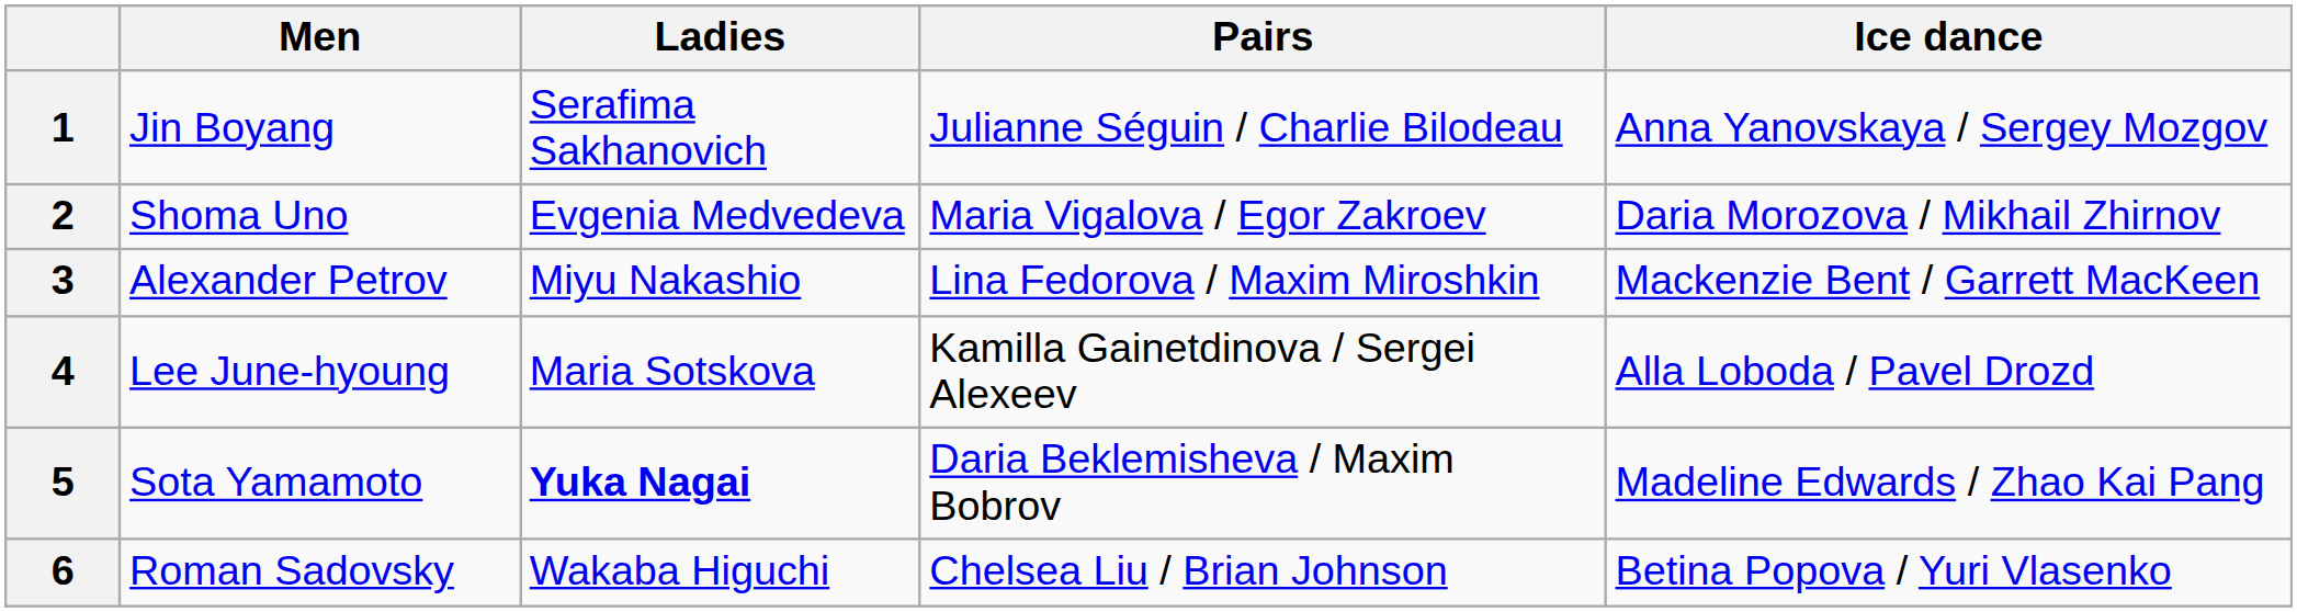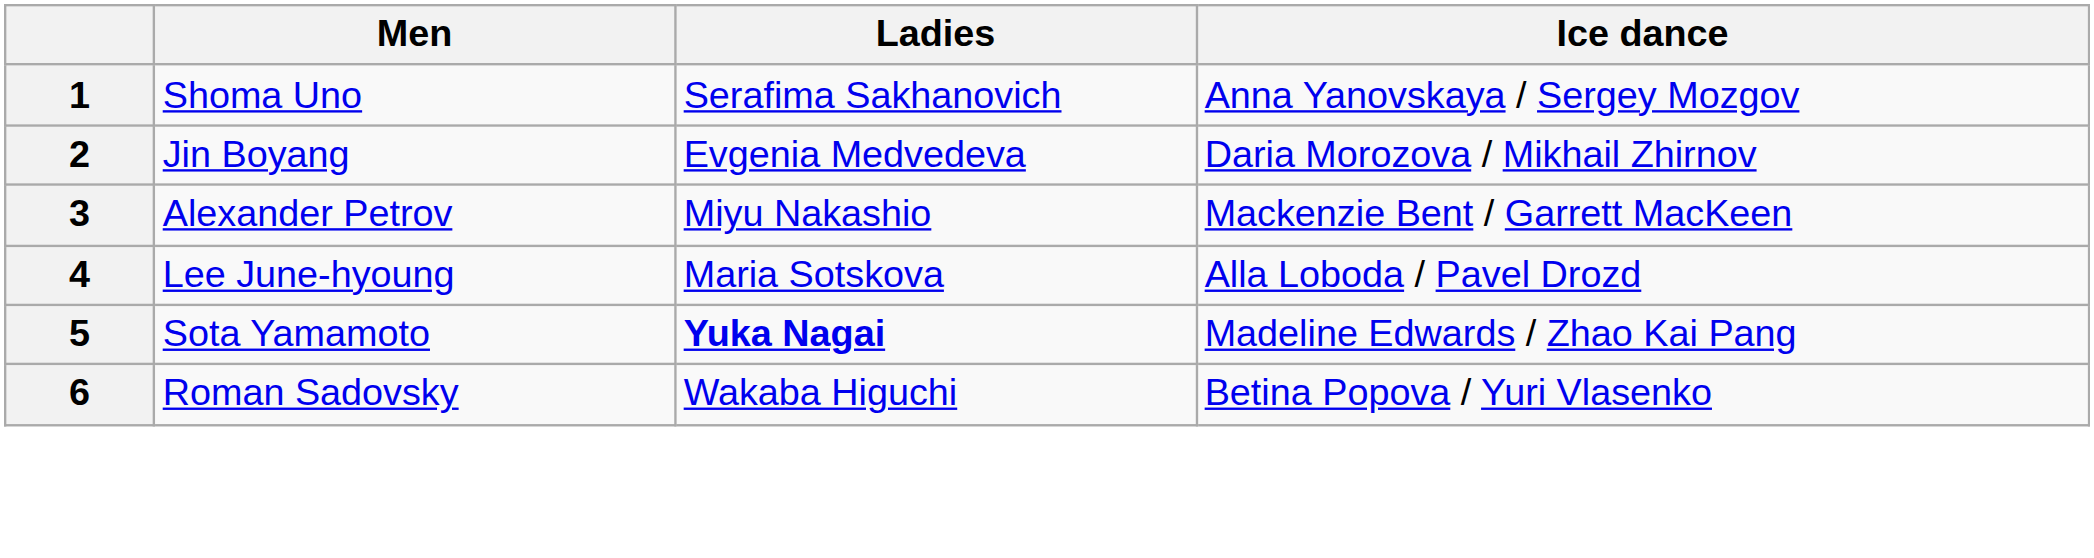- column: Pairs | Julianne Séguin / Charlie Bilodeau | Maria Vigalova / Egor Zakroev | Lina Fedorova / Maxim Miroshkin | Kamilla Gainetdinova / Sergei Alexeev | Daria Beklemisheva / Maxim Bobrov | Chelsea Liu / Brian Johnson
1 | Men: Jin Boyang -> Shoma Uno
2 | Men: Shoma Uno -> Jin Boyang
